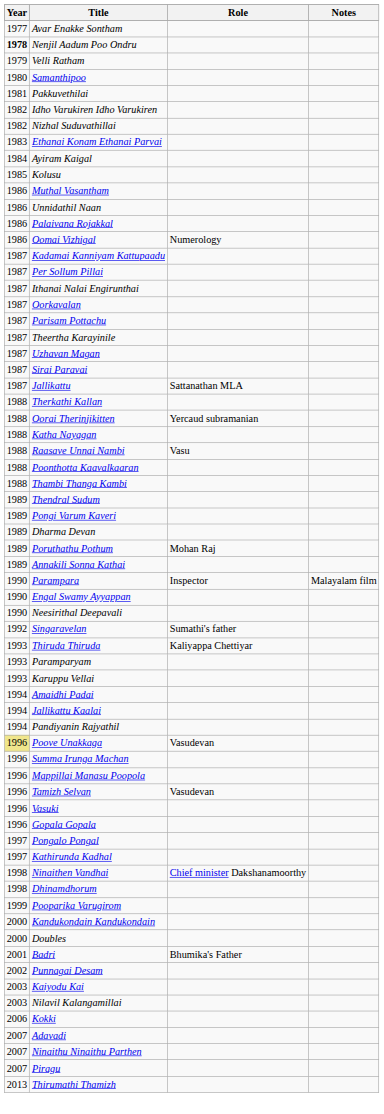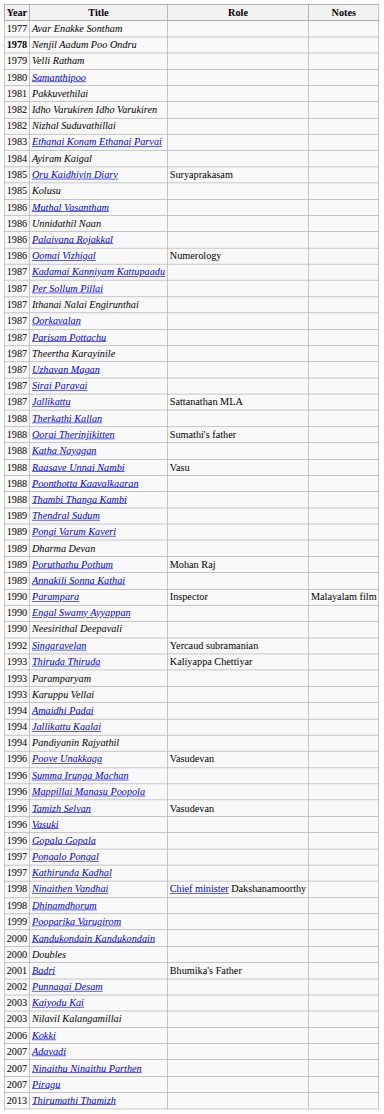+ row: 1985 | Oru Kaidhiyin Diary | Suryaprakasam
Oorai Therinjikitten | Role: Yercaud subramanian -> Sumathi's father
Singaravelan | Role: Sumathi's father -> Yercaud subramanian
Poove Unakkaga | Year: khaki background -> no background
